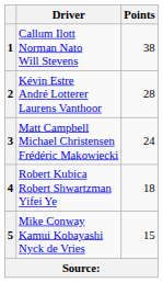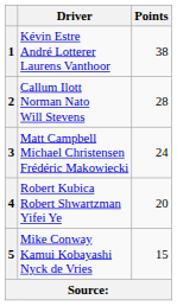1 | Driver: Callum Ilott Norman Nato Will Stevens -> Kévin Estre André Lotterer Laurens Vanthoor
2 | Driver: Kévin Estre André Lotterer Laurens Vanthoor -> Callum Ilott Norman Nato Will Stevens
4 | Points: 18 -> 20
